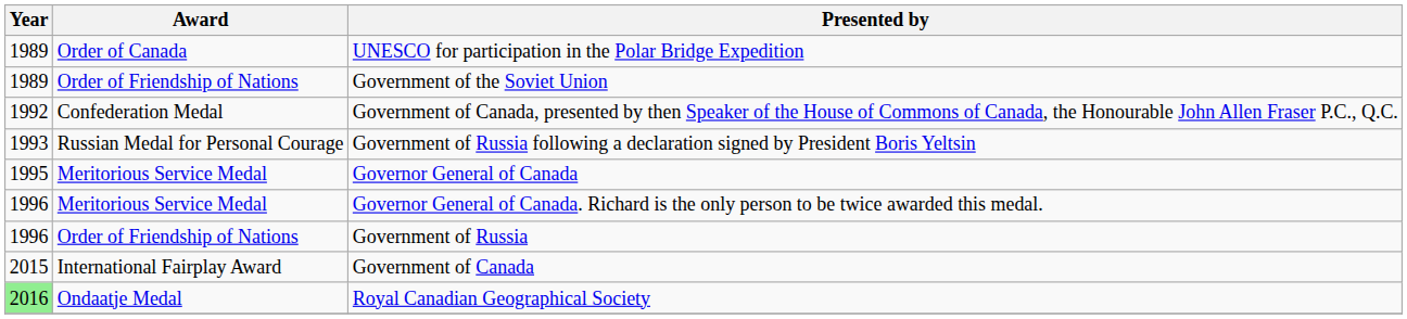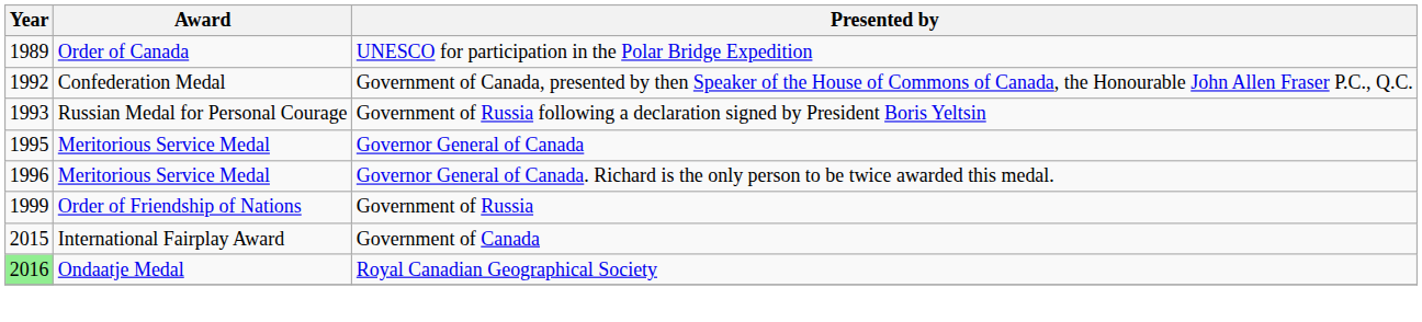- row: 1989 | Order of Friendship of Nations | Government of the Soviet Union
Government of Russia | Year: 1996 -> 1999
